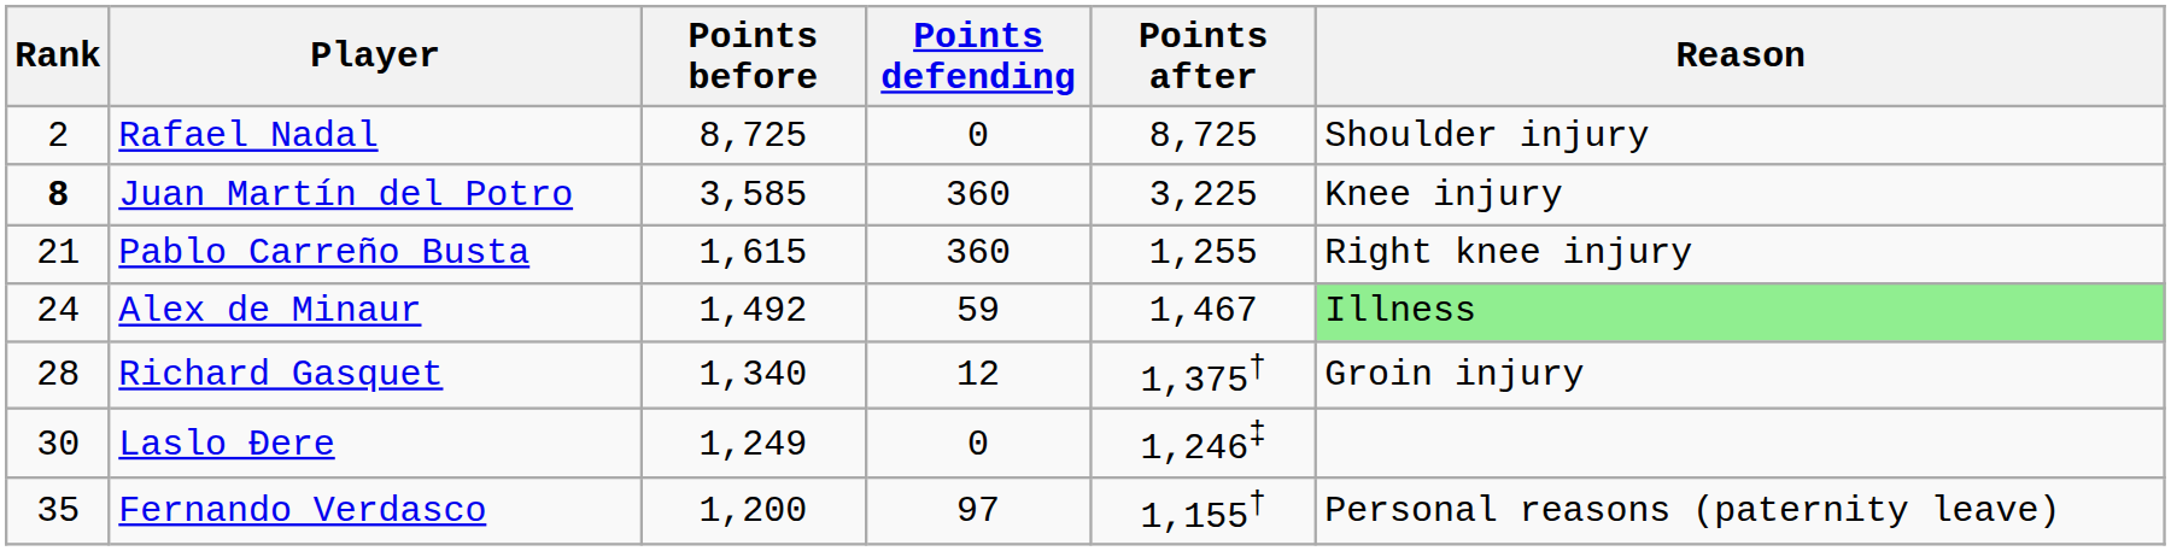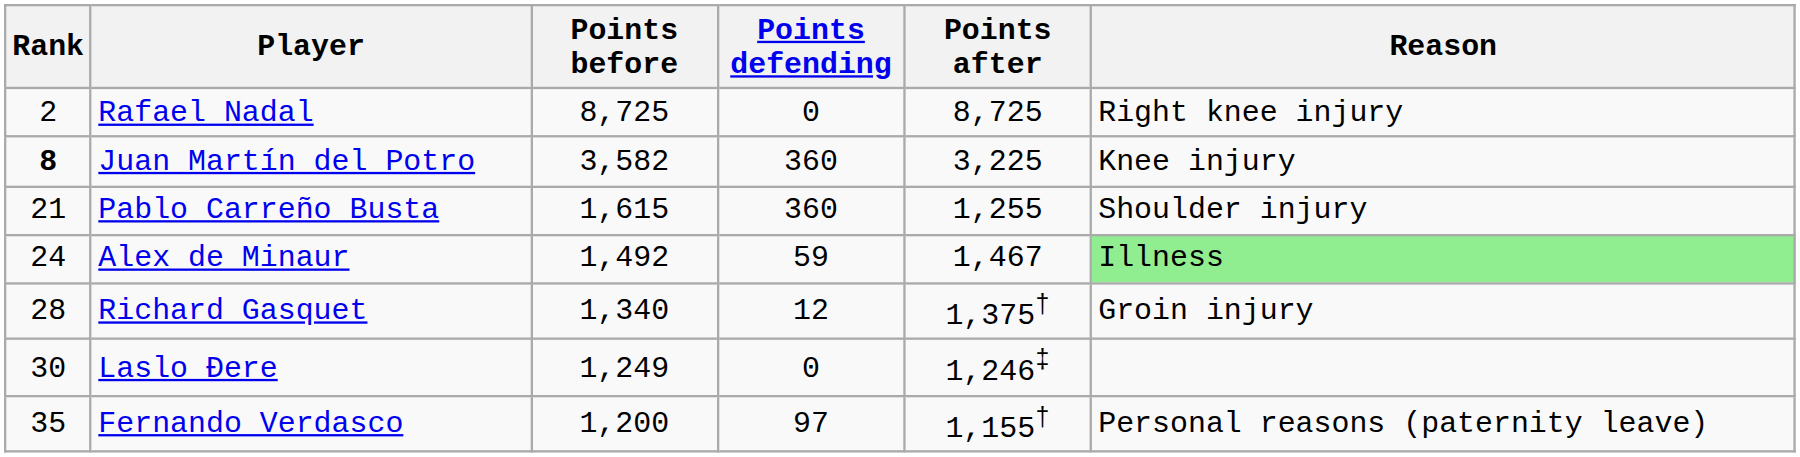Rafael Nadal | Reason: Shoulder injury -> Right knee injury
Juan Martín del Potro | Points before: 3,585 -> 3,582
Pablo Carreño Busta | Reason: Right knee injury -> Shoulder injury
